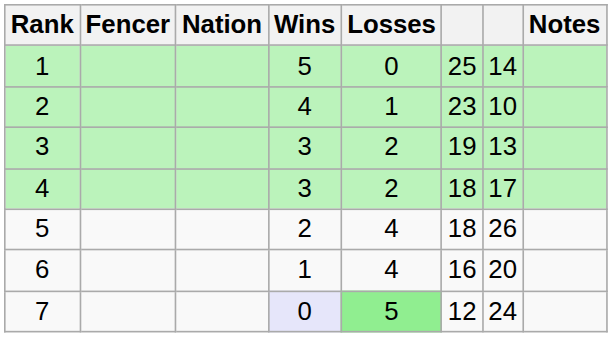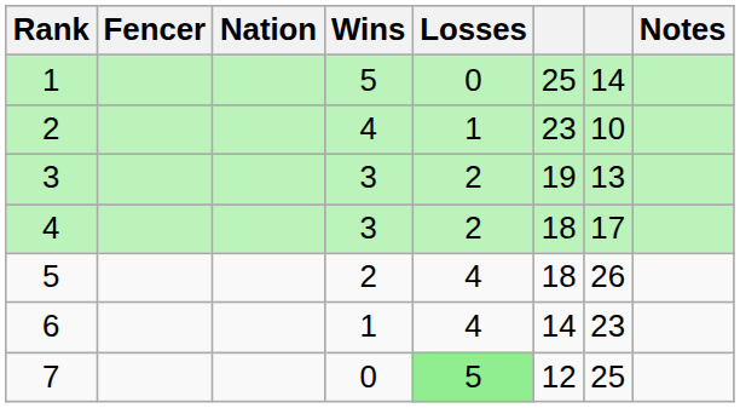6 | column 6: 16 -> 14
6 | column 7: 20 -> 23
7 | Wins: lavender background -> no background
7 | column 7: 24 -> 25
